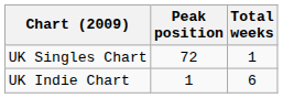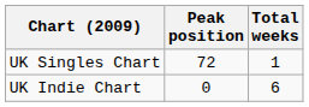UK Indie Chart | Peak position: 1 -> 0
